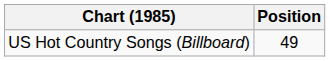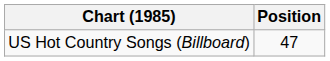US Hot Country Songs (Billboard) | Position: 49 -> 47
